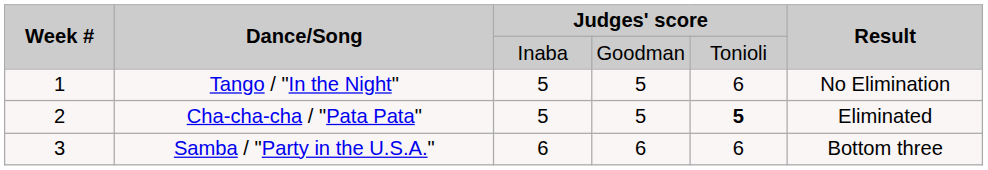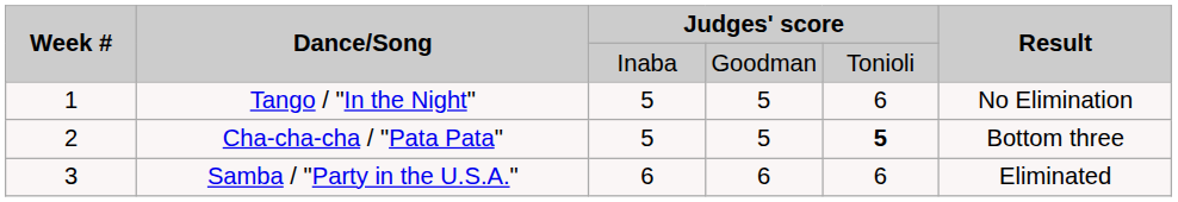Cha-cha-cha / "Pata Pata" | Result: Eliminated -> Bottom three
Samba / "Party in the U.S.A." | Result: Bottom three -> Eliminated
